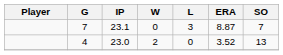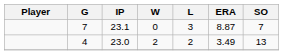4 | L: 0 -> 2
4 | ERA: 3.52 -> 3.49
